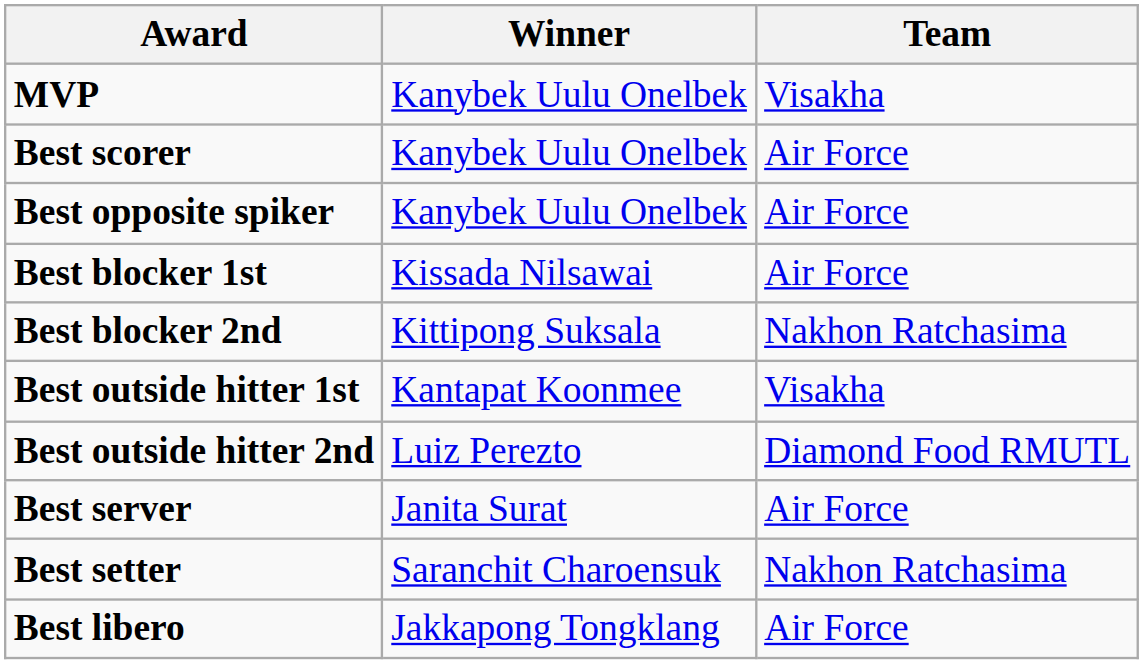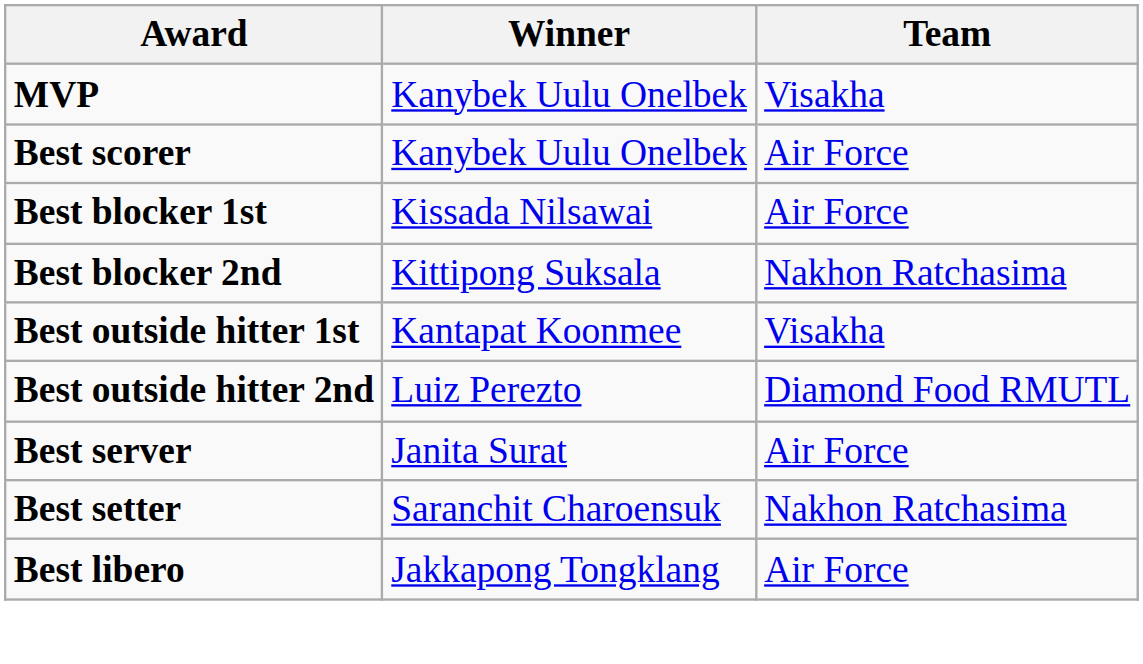- row: Best opposite spiker | Kanybek Uulu Onelbek | Air Force
